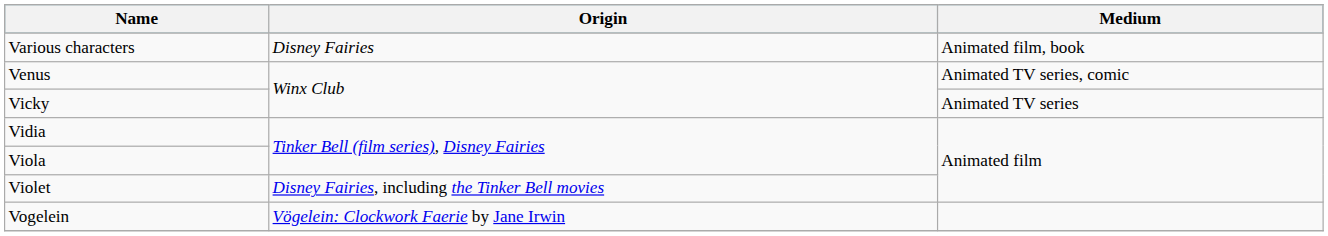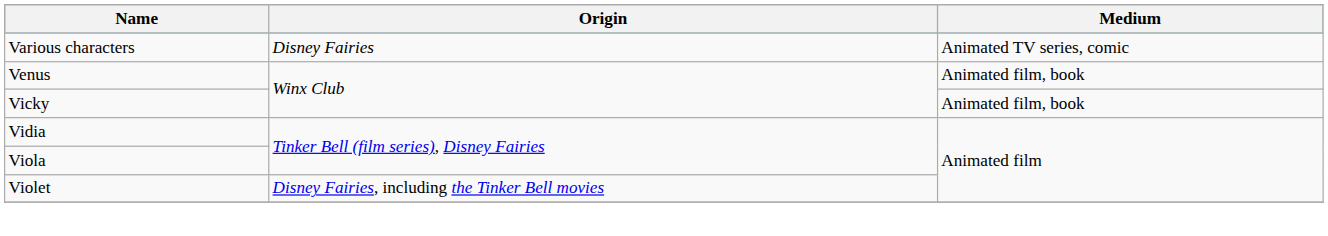Various characters | Medium: Animated film, book -> Animated TV series, comic
Venus | Medium: Animated TV series, comic -> Animated film, book
Vicky | Medium: Animated TV series -> Animated film, book
- row: Vogelein | Vögelein: Clockwork Faerie by Jane Irwin
